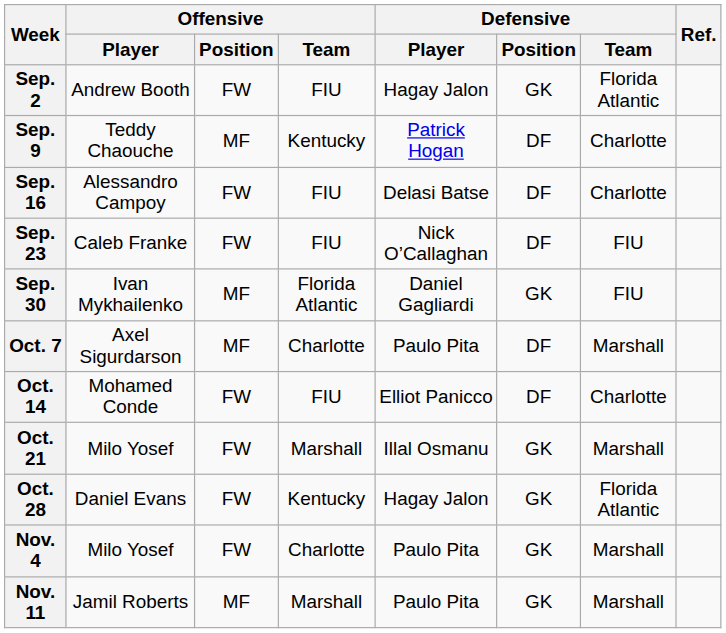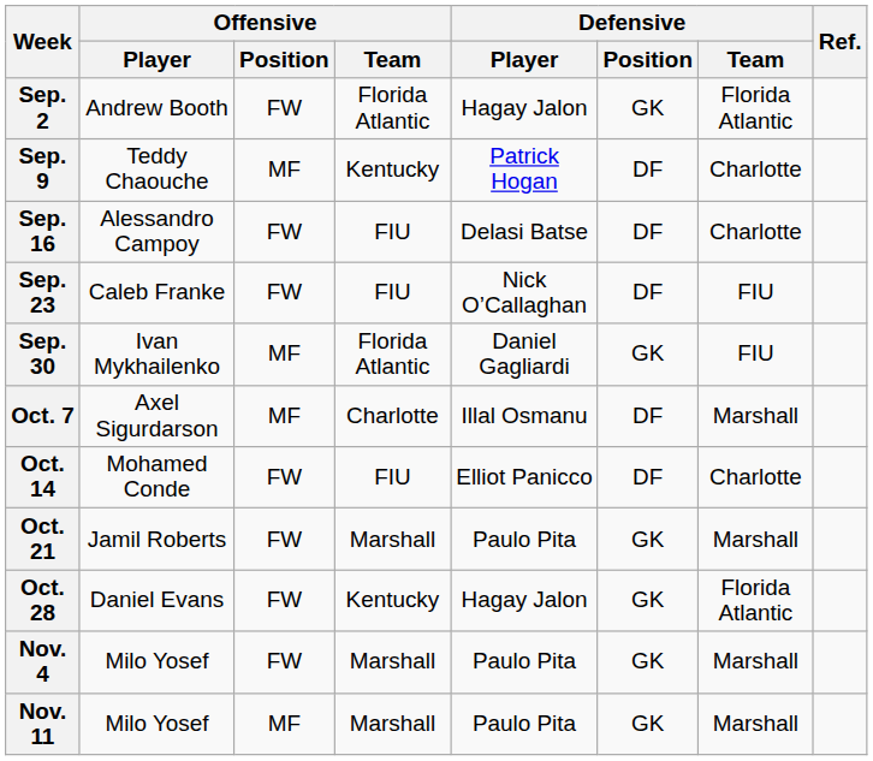Sep. 2 | Offensive / Team: FIU -> Florida Atlantic
Oct. 7 | Defensive / Player: Paulo Pita -> Illal Osmanu
Oct. 21 | Offensive / Player: Milo Yosef -> Jamil Roberts
Oct. 21 | Defensive / Player: Illal Osmanu -> Paulo Pita
Nov. 4 | Offensive / Team: Charlotte -> Marshall
Nov. 11 | Offensive / Player: Jamil Roberts -> Milo Yosef
